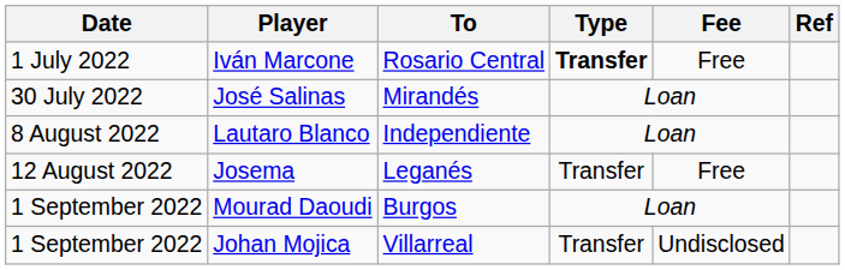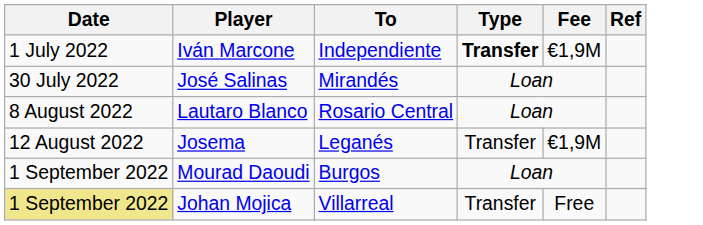Iván Marcone | To: Rosario Central -> Independiente
Iván Marcone | Fee: Free -> €1,9M
Lautaro Blanco | To: Independiente -> Rosario Central
Josema | Fee: Free -> €1,9M
Johan Mojica | Date: no background -> khaki background
Johan Mojica | Fee: Undisclosed -> Free
